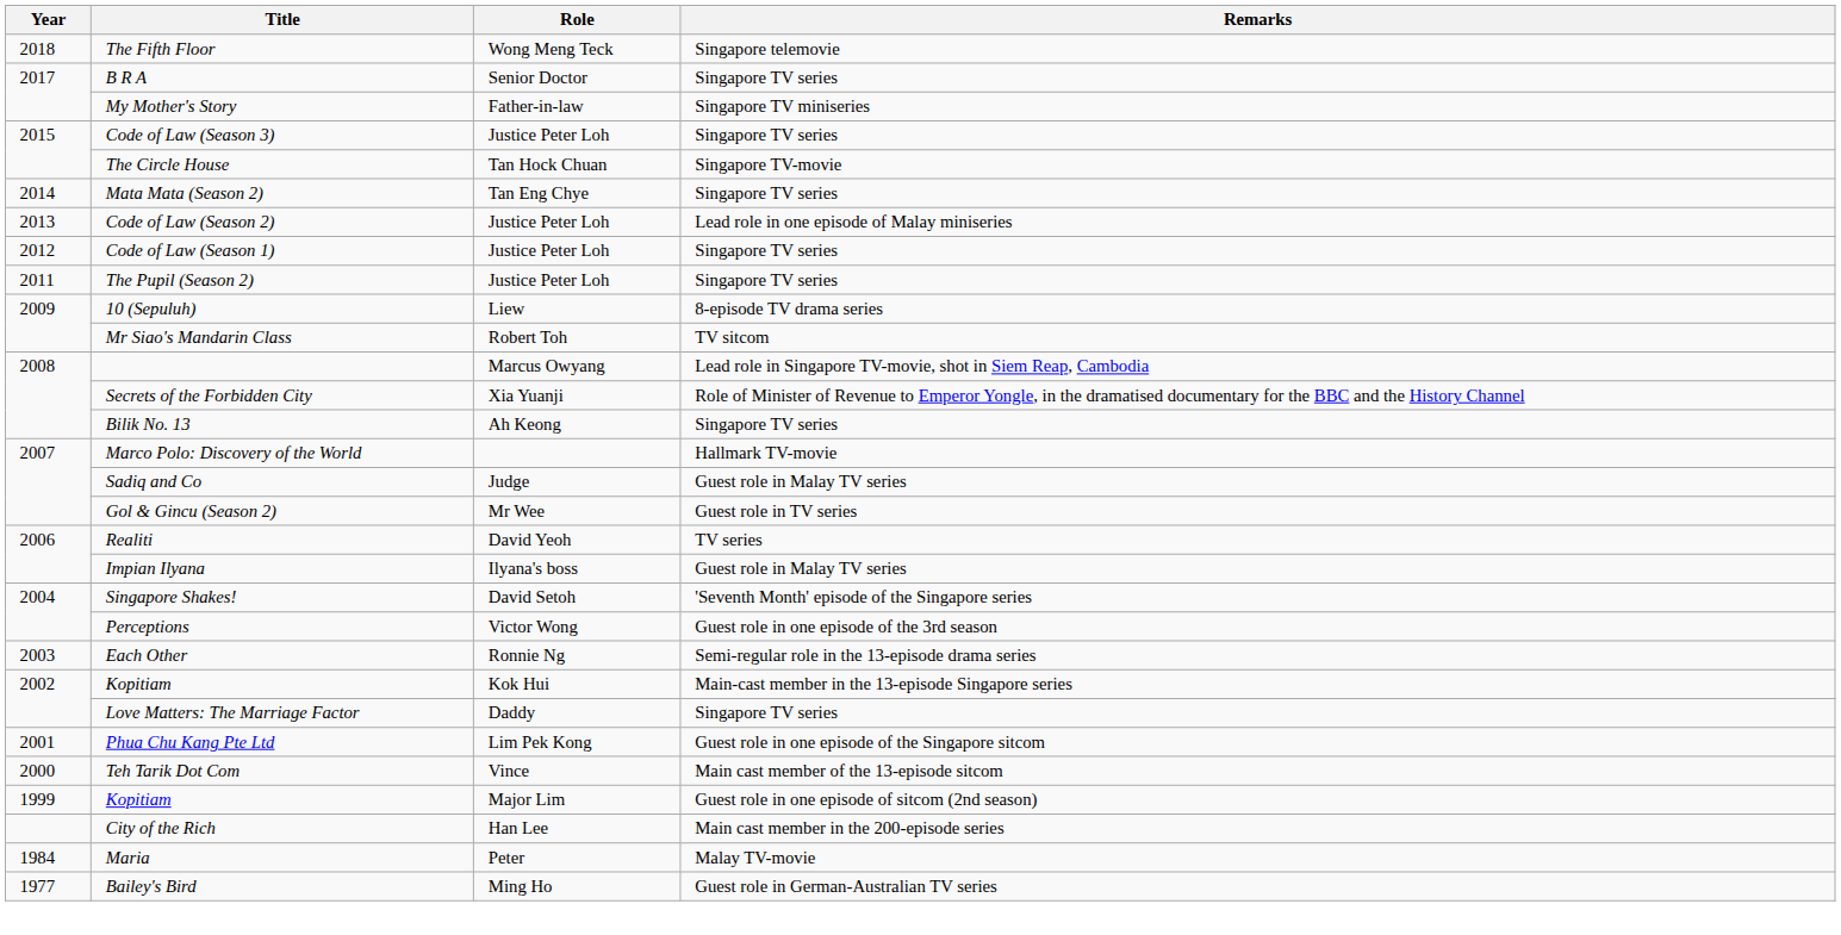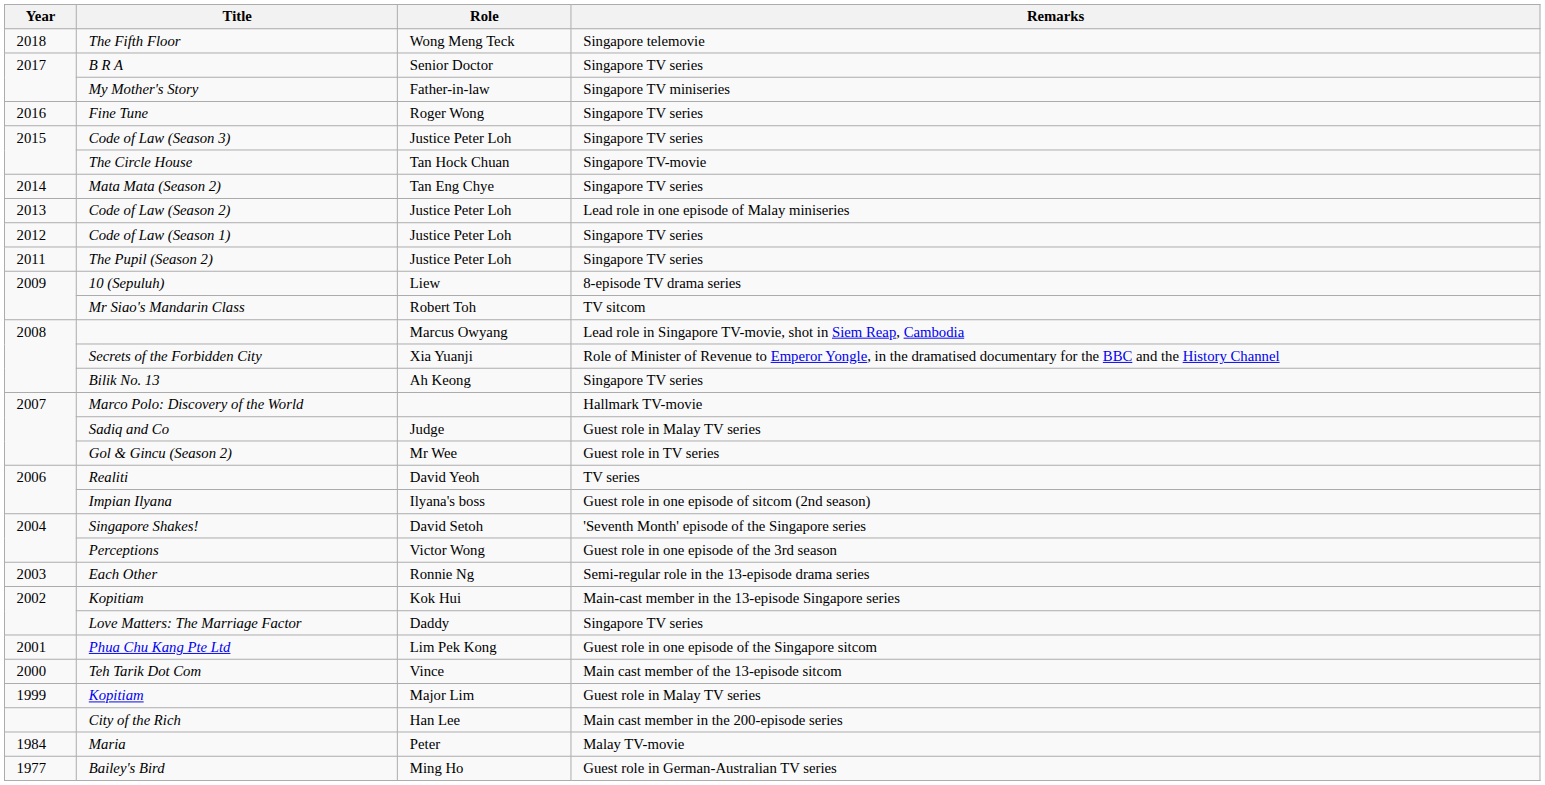+ row: 2016 | Fine Tune | Roger Wong | Singapore TV series
Impian Ilyana | Remarks: Guest role in Malay TV series -> Guest role in one episode of sitcom (2nd season)
Kopitiam / Major Lim | Remarks: Guest role in one episode of sitcom (2nd season) -> Guest role in Malay TV series
